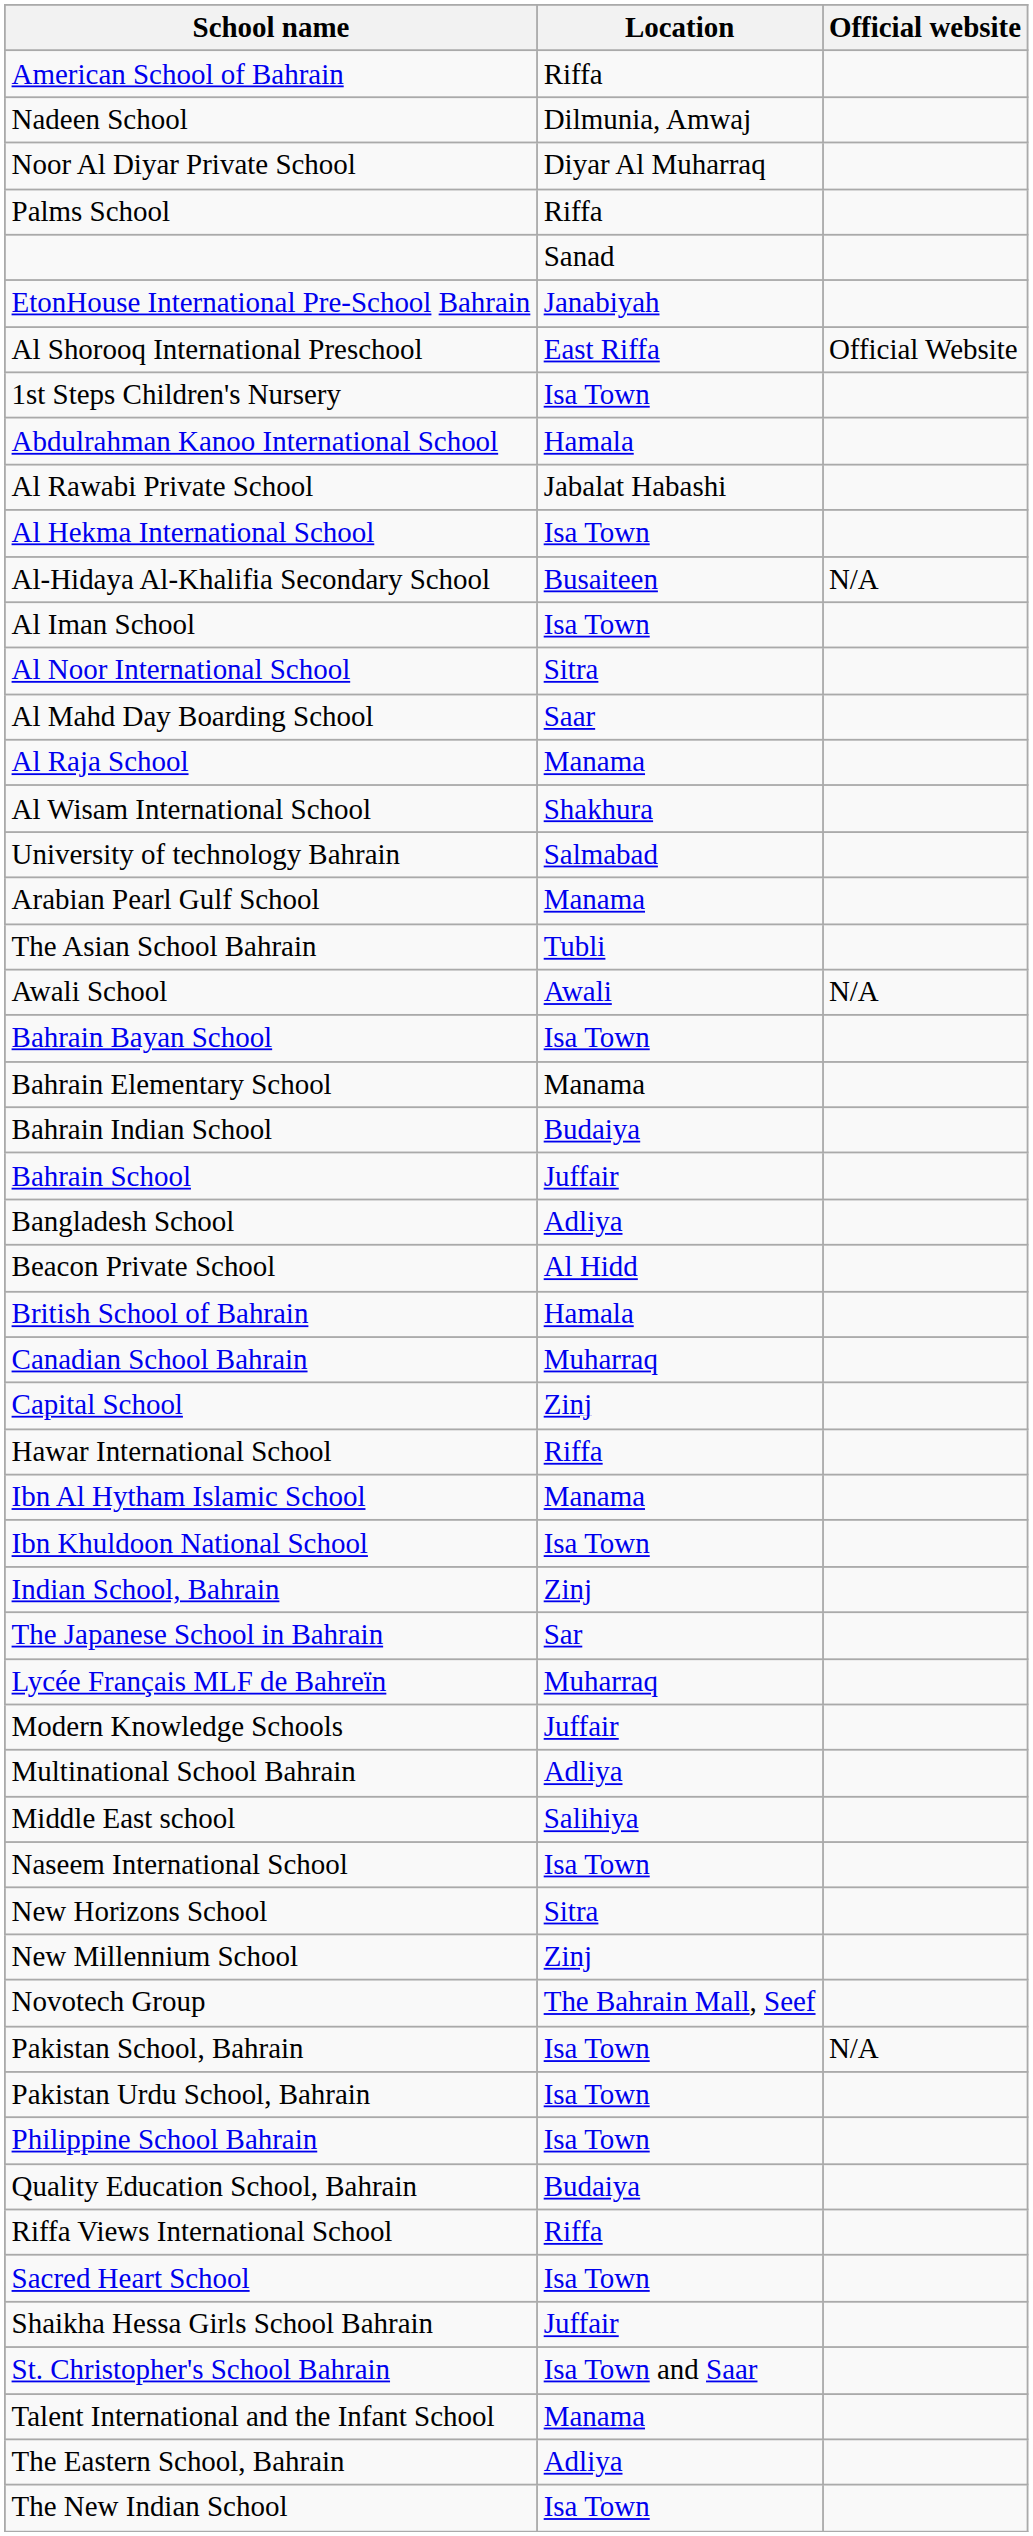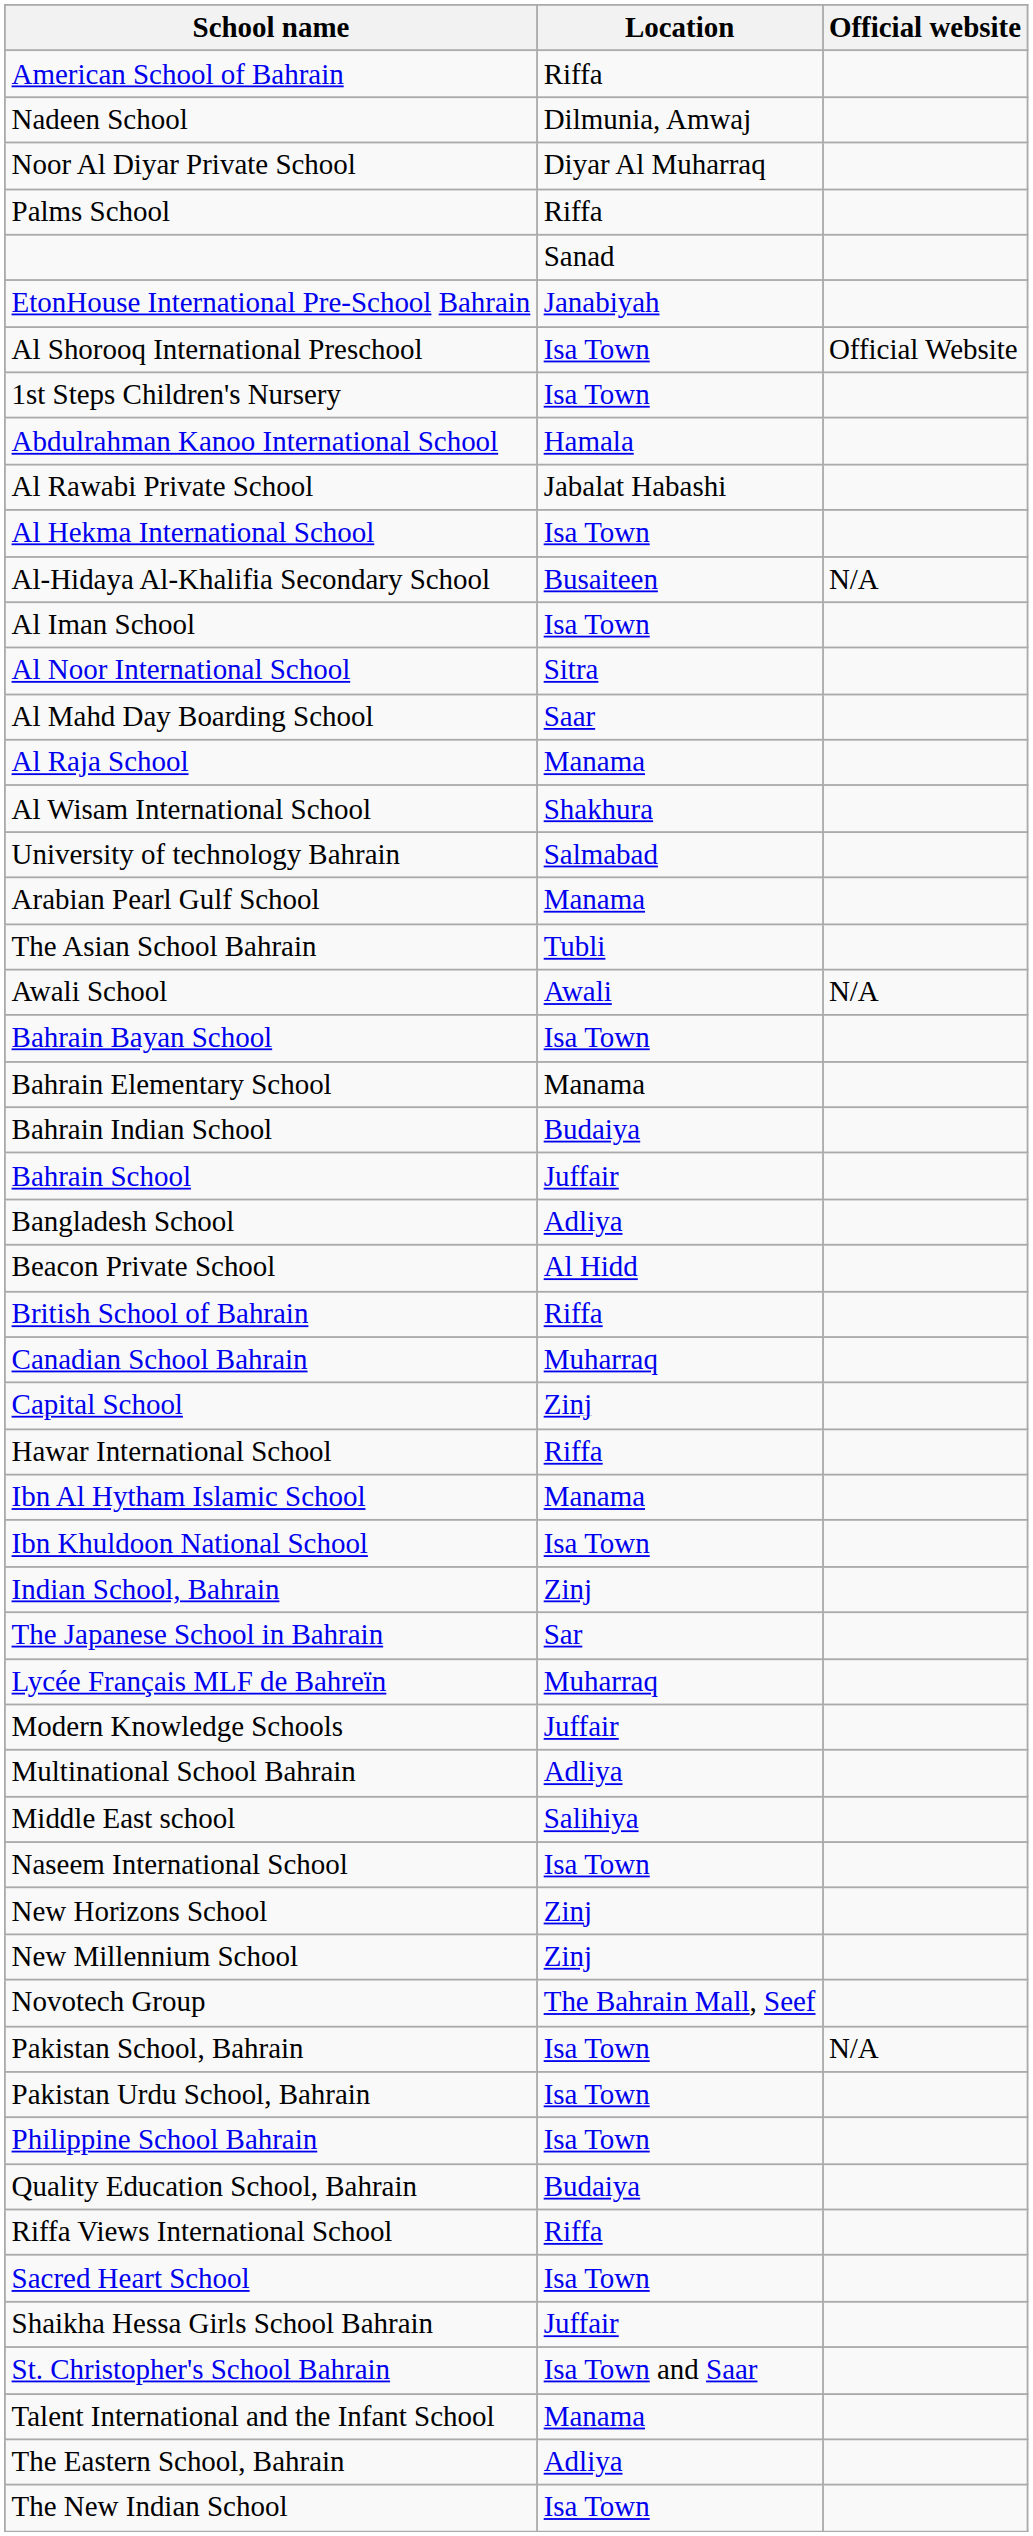Al Shorooq International Preschool | Location: East Riffa -> Isa Town
British School of Bahrain | Location: Hamala -> Riffa
New Horizons School | Location: Sitra -> Zinj
